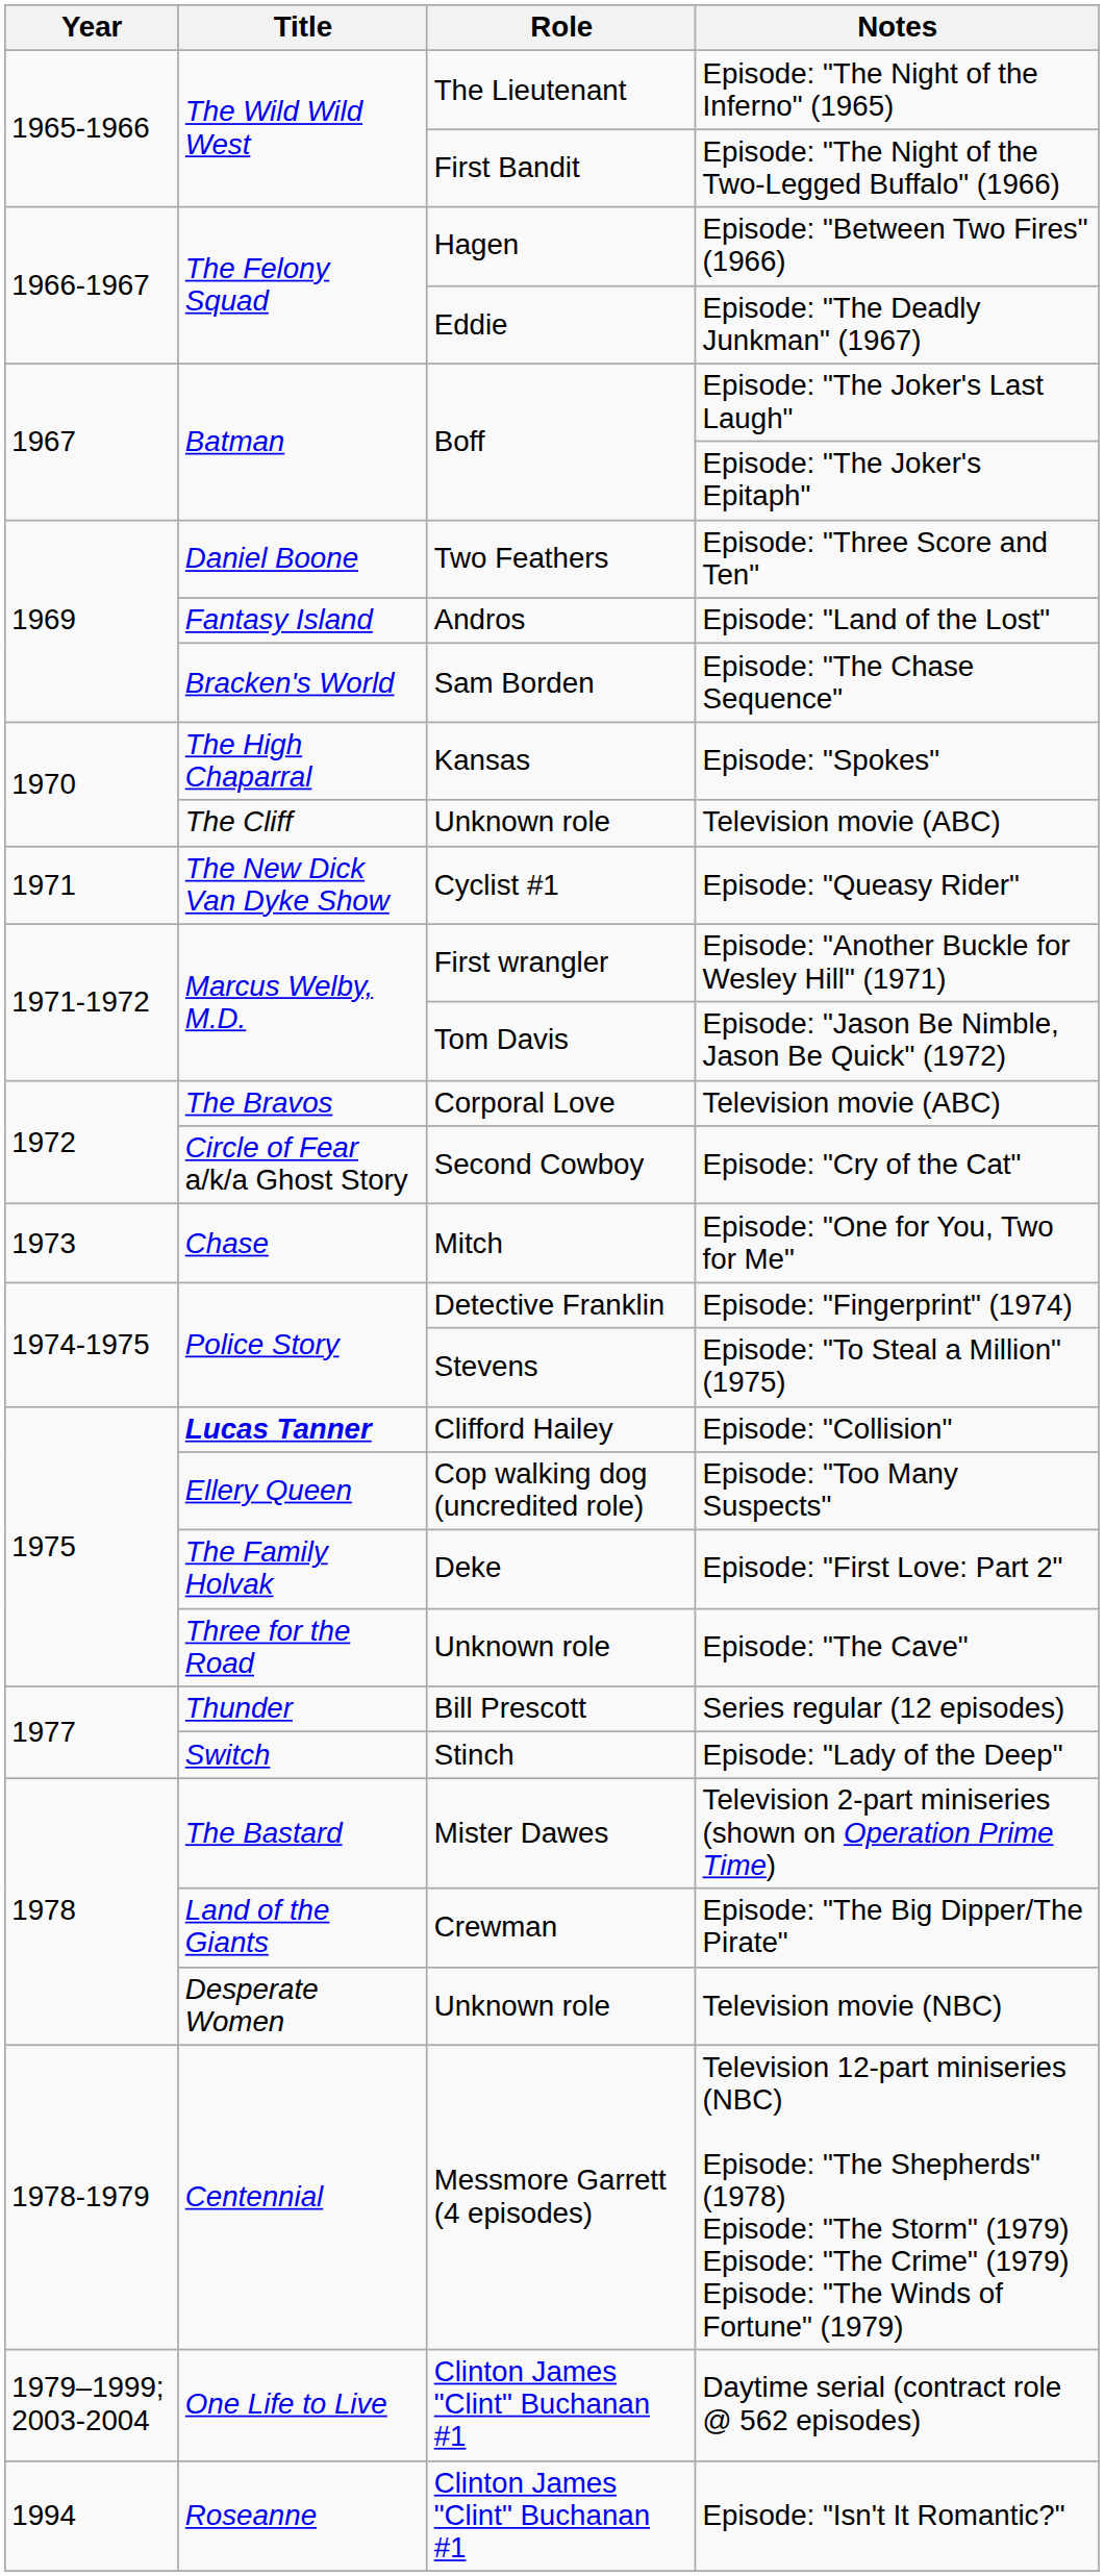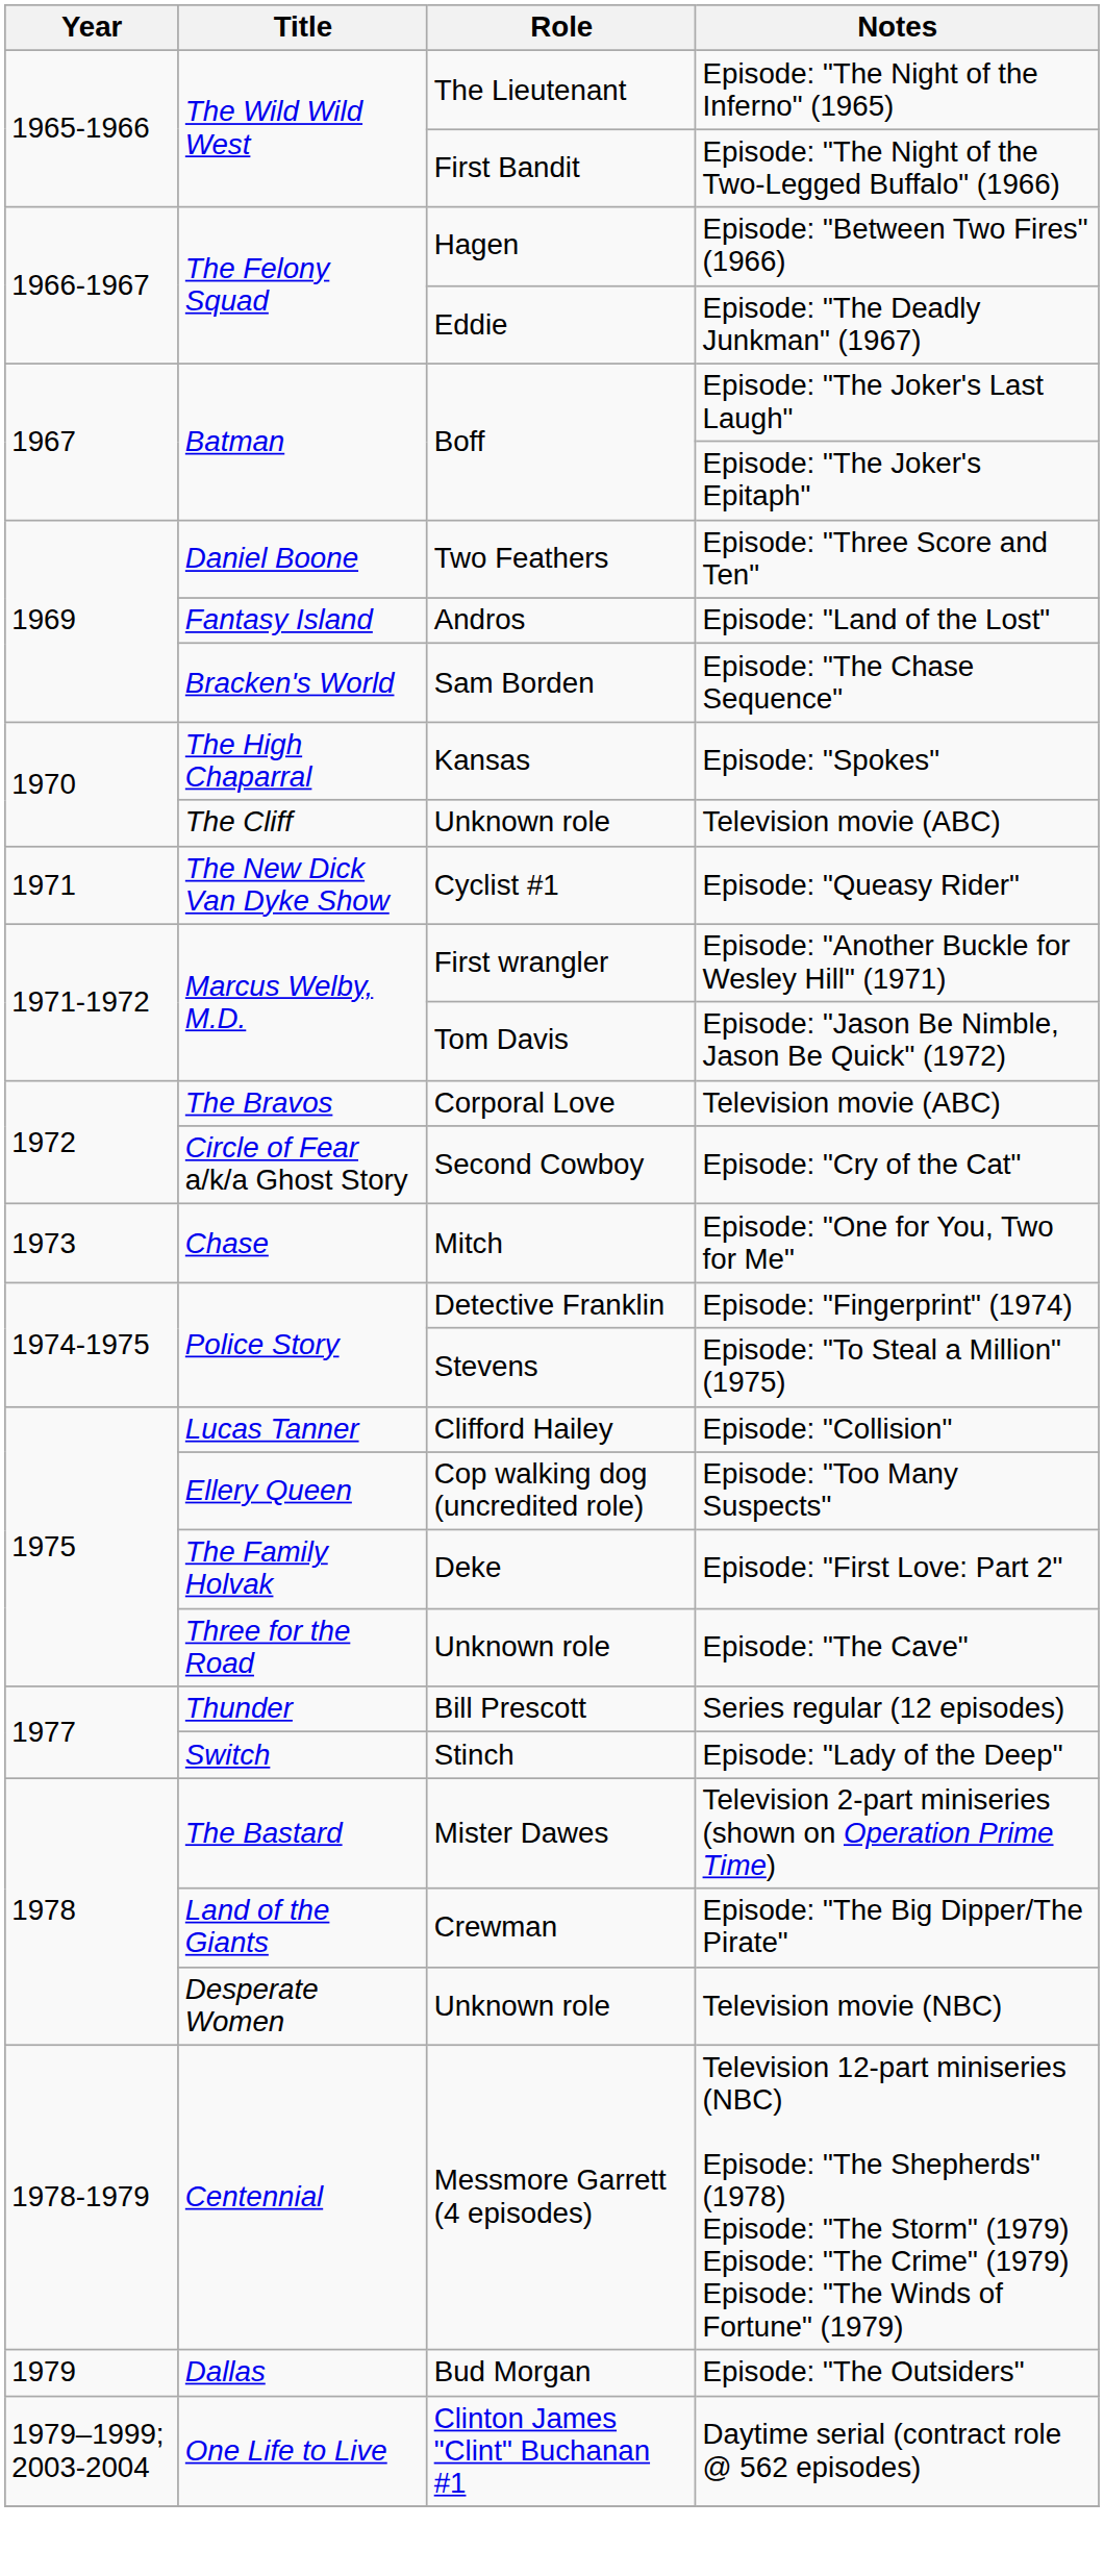Episode: "Collision" | Title: bold -> normal
+ row: 1979 | Dallas | Bud Morgan | Episode: "The Outsiders"
- row: 1994 | Roseanne | Clinton James "Clint" Buchanan #1 | Episode: "Isn't It Romantic?"
